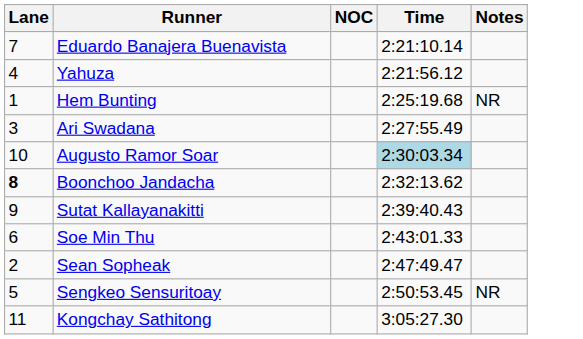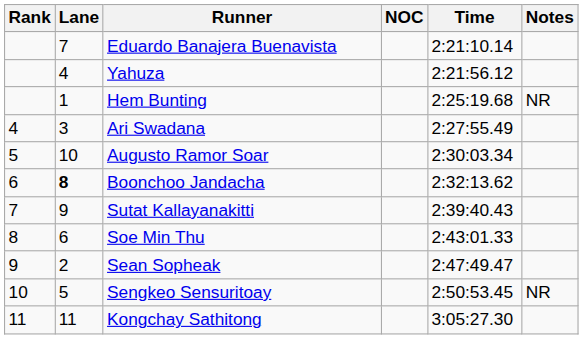+ column: Rank | 4 | 5 | 6 | 7 | 8 | 9 | 10 | 11
Augusto Ramor Soar | Time: lightblue background -> no background
